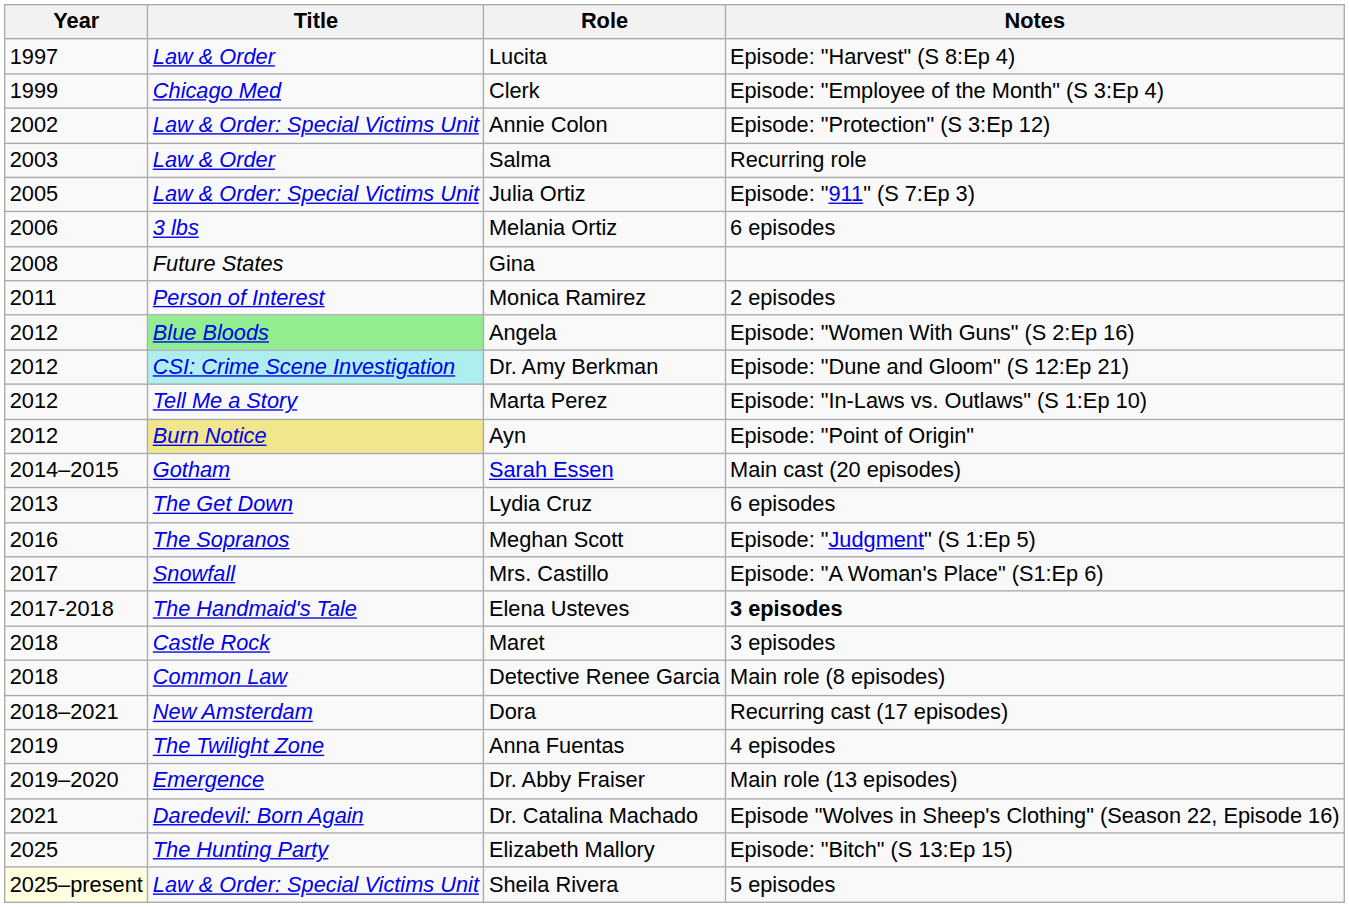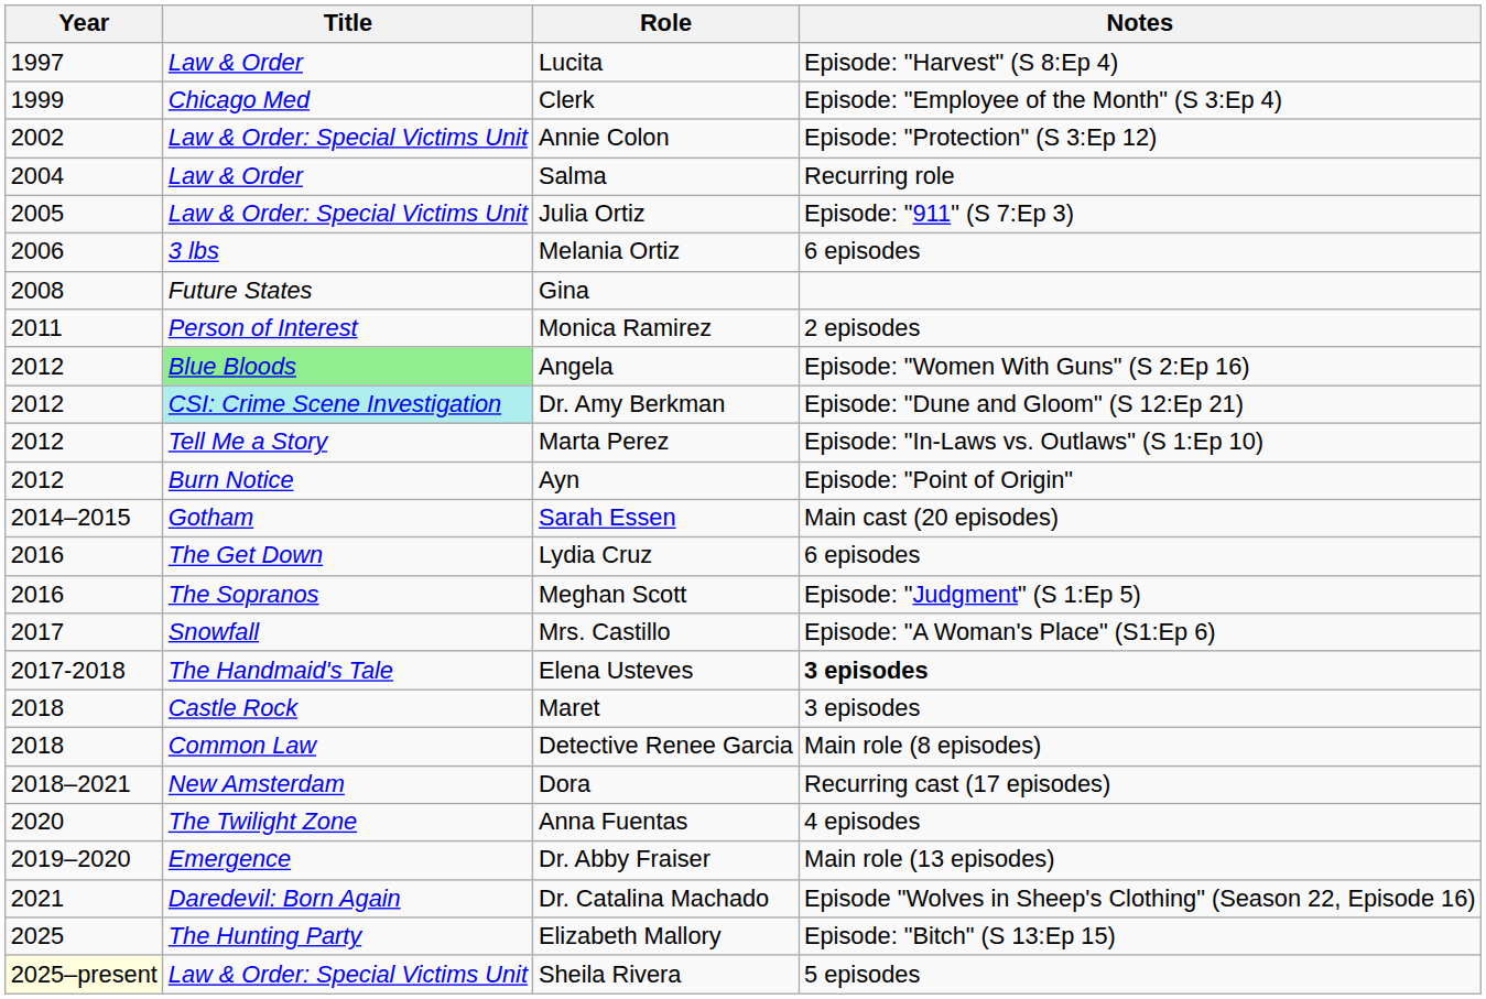Salma | Year: 2003 -> 2004
Ayn | Title: khaki background -> no background
Lydia Cruz | Year: 2013 -> 2016
Anna Fuentas | Year: 2019 -> 2020
